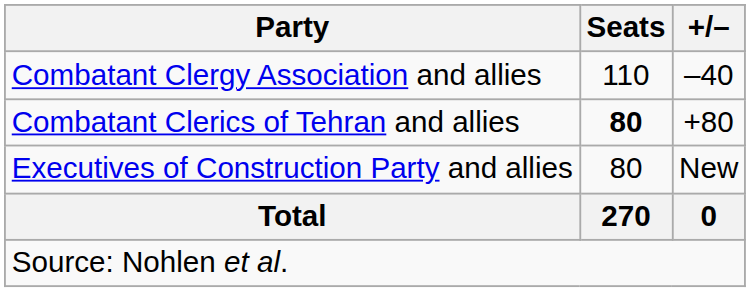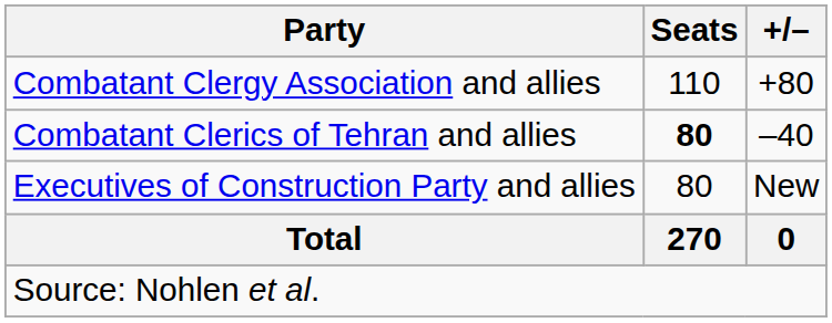Combatant Clergy Association and allies | +/–: –40 -> +80
Combatant Clerics of Tehran and allies | +/–: +80 -> –40
